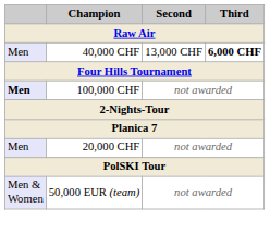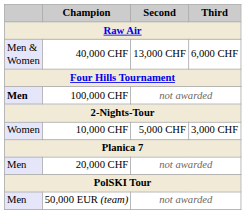40,000 CHF | column 1: Men -> Men & Women
40,000 CHF | Third: bold -> normal
+ row: Women | 10,000 CHF | 5,000 CHF | 3,000 CHF
50,000 EUR (team) | column 1: Men & Women -> Men
